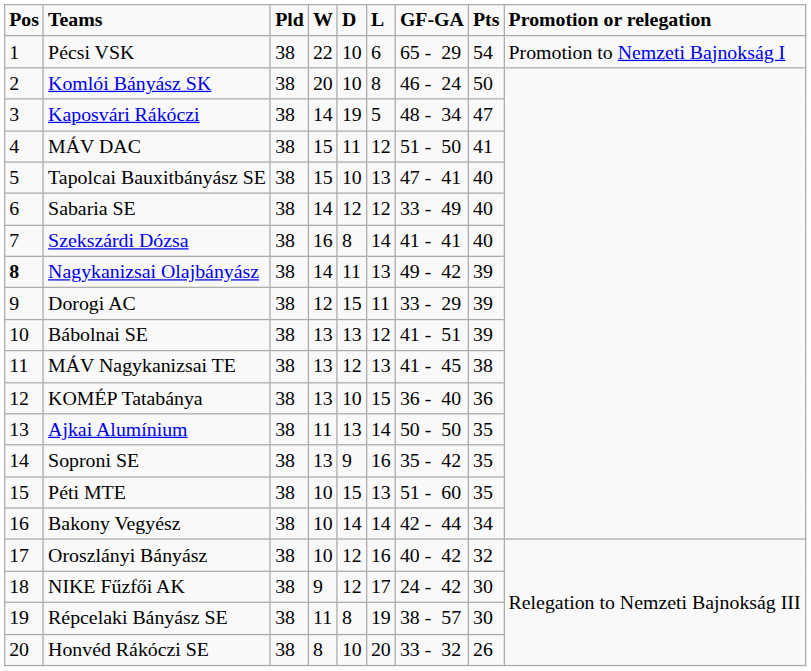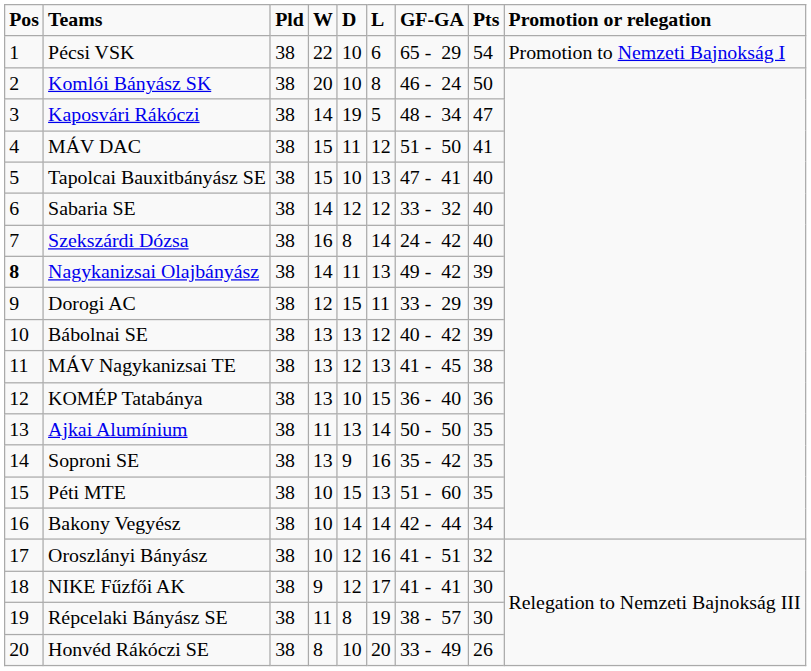Sabaria SE | GF-GA: 33 - 49 -> 33 - 32
Szekszárdi Dózsa | GF-GA: 41 - 41 -> 24 - 42
Bábolnai SE | GF-GA: 41 - 51 -> 40 - 42
Oroszlányi Bányász | GF-GA: 40 - 42 -> 41 - 51
NIKE Fűzfői AK | GF-GA: 24 - 42 -> 41 - 41
Honvéd Rákóczi SE | GF-GA: 33 - 32 -> 33 - 49
